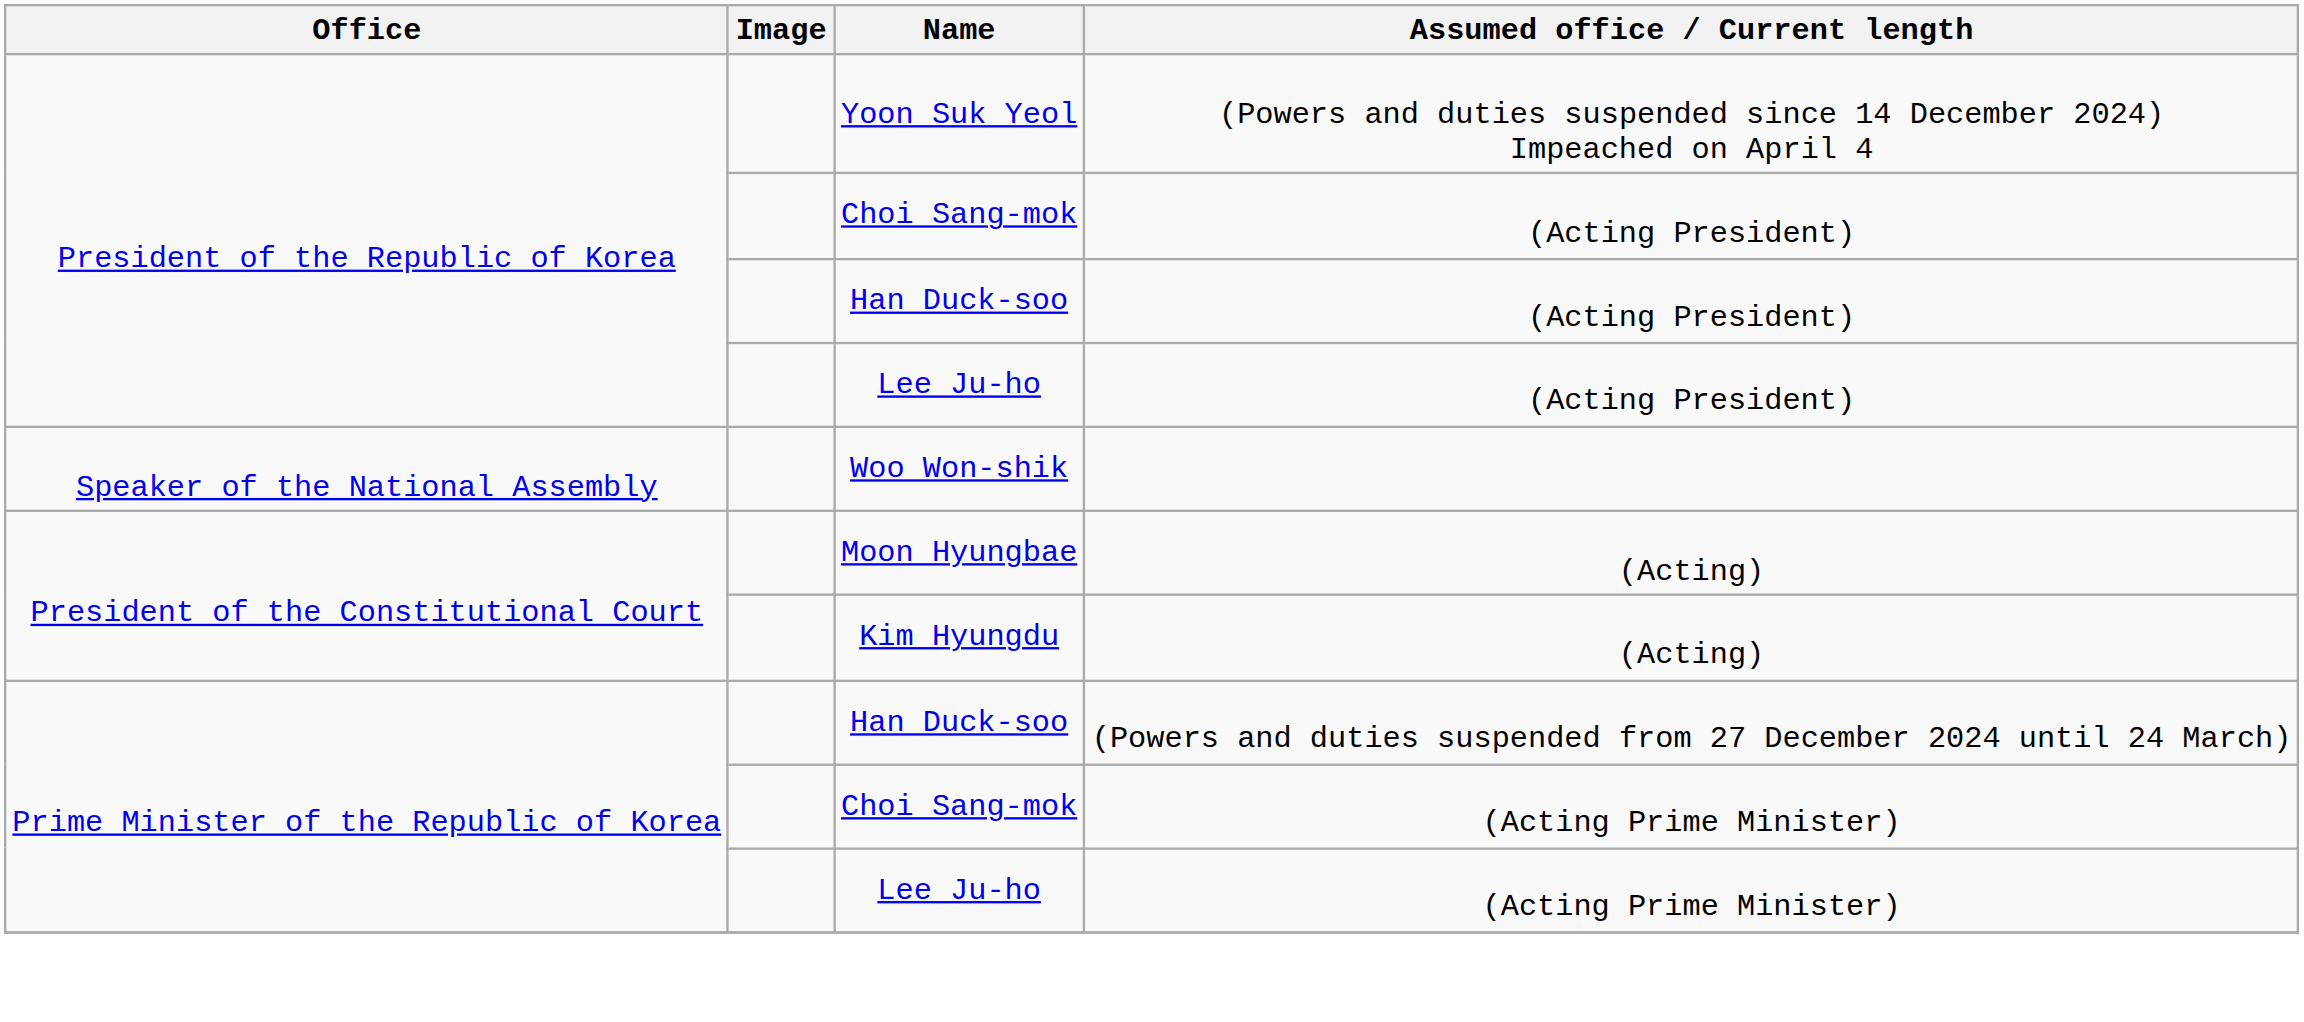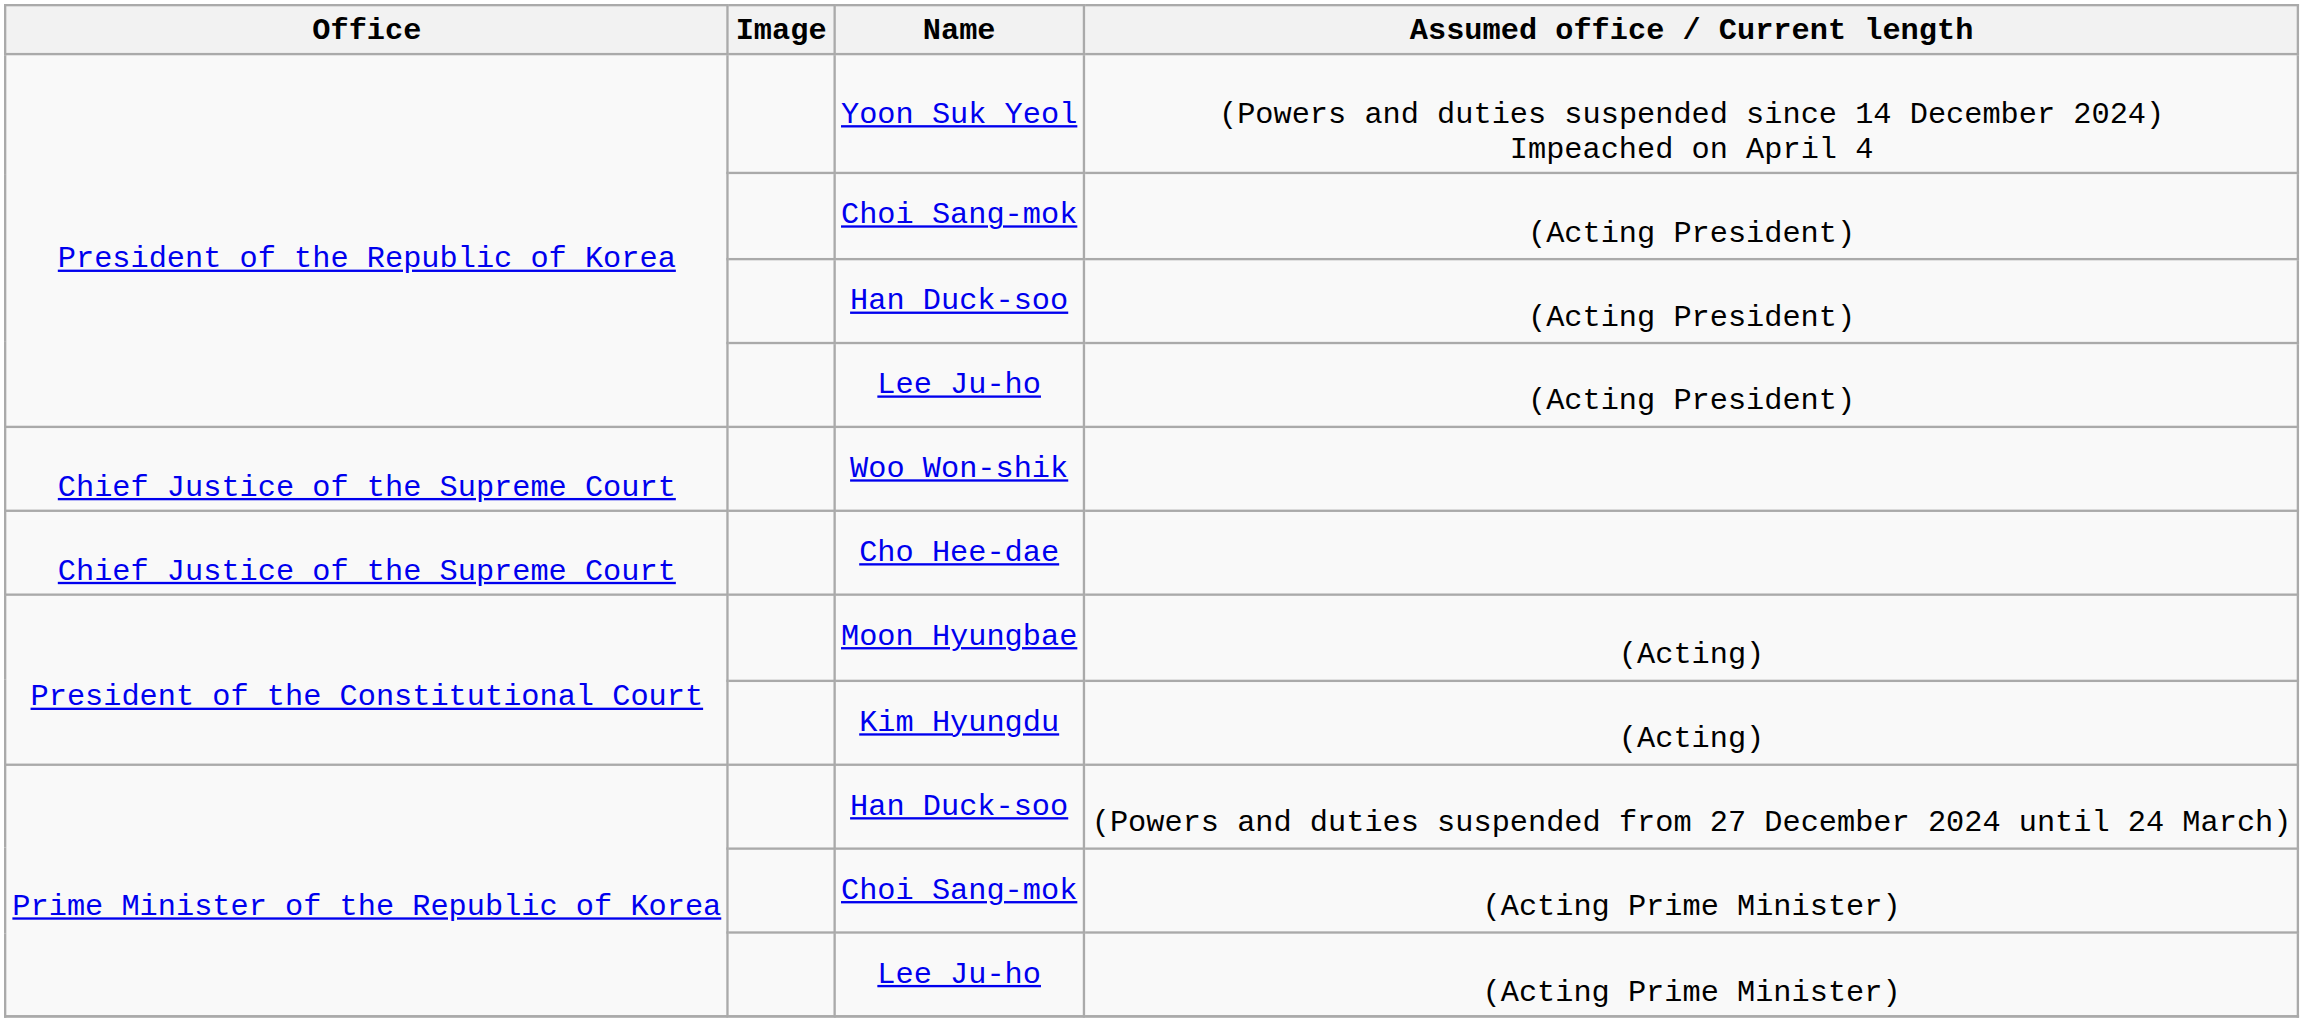Woo Won-shik | Office: Speaker of the National Assembly -> Chief Justice of the Supreme Court
+ row: Chief Justice of the Supreme Court | Cho Hee-dae
